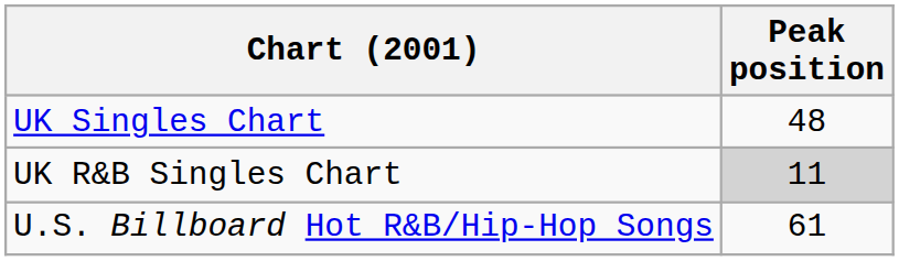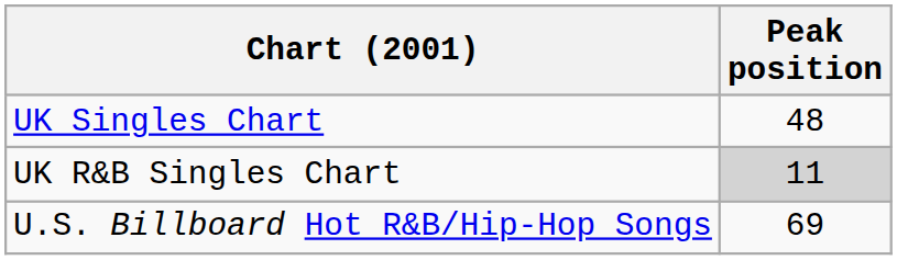U.S. Billboard Hot R&B/Hip-Hop Songs | Peak position: 61 -> 69
